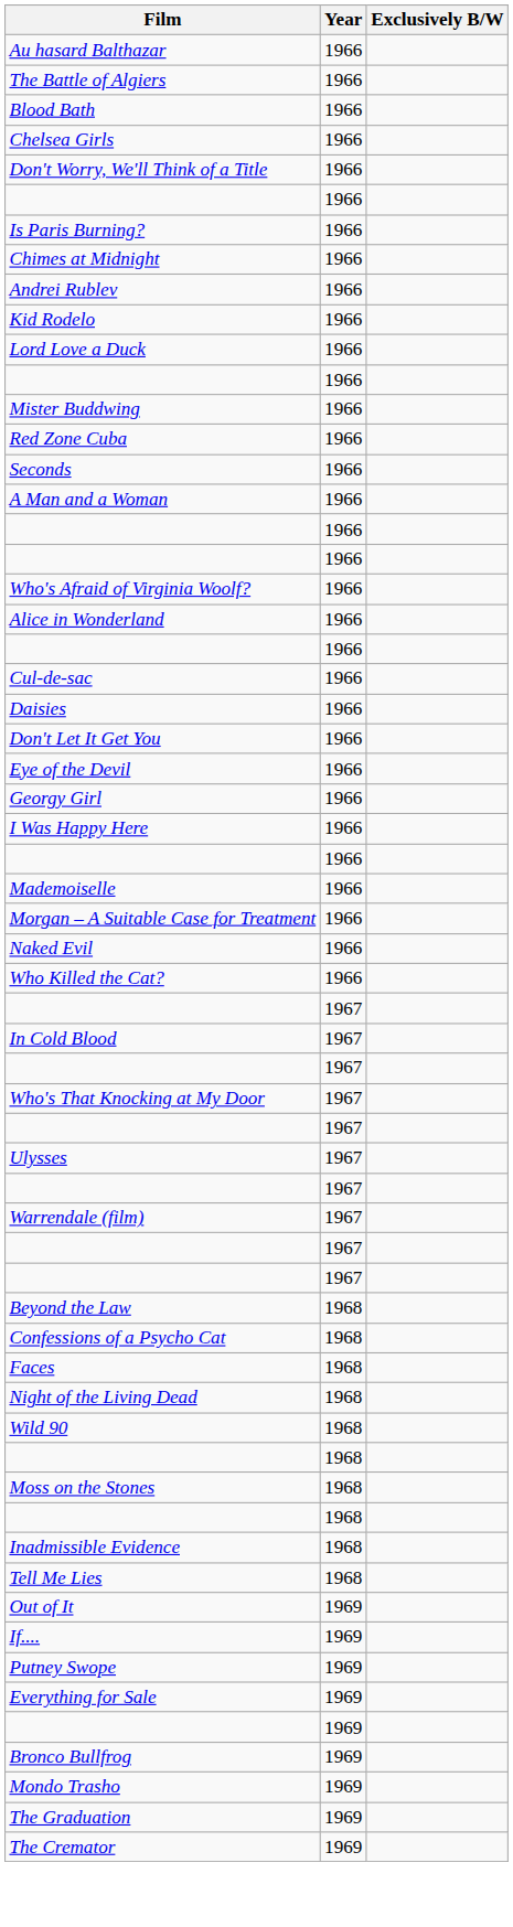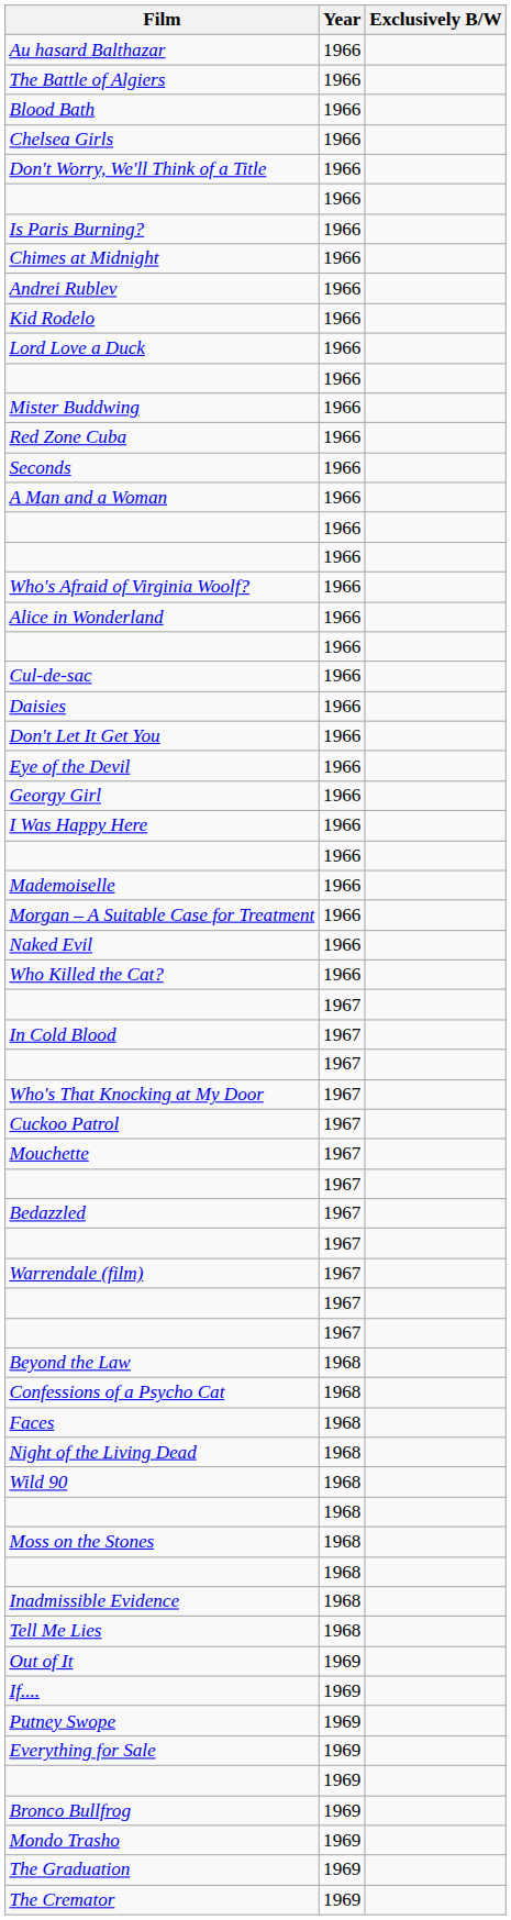+ row: Cuckoo Patrol | 1967
+ row: Mouchette | 1967
- row: Ulysses | 1967
+ row: Bedazzled | 1967
